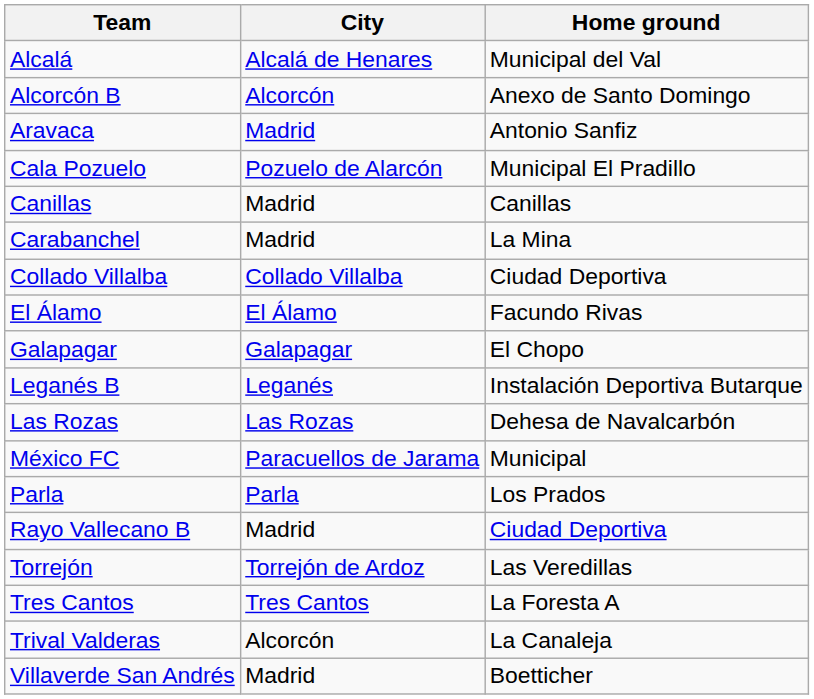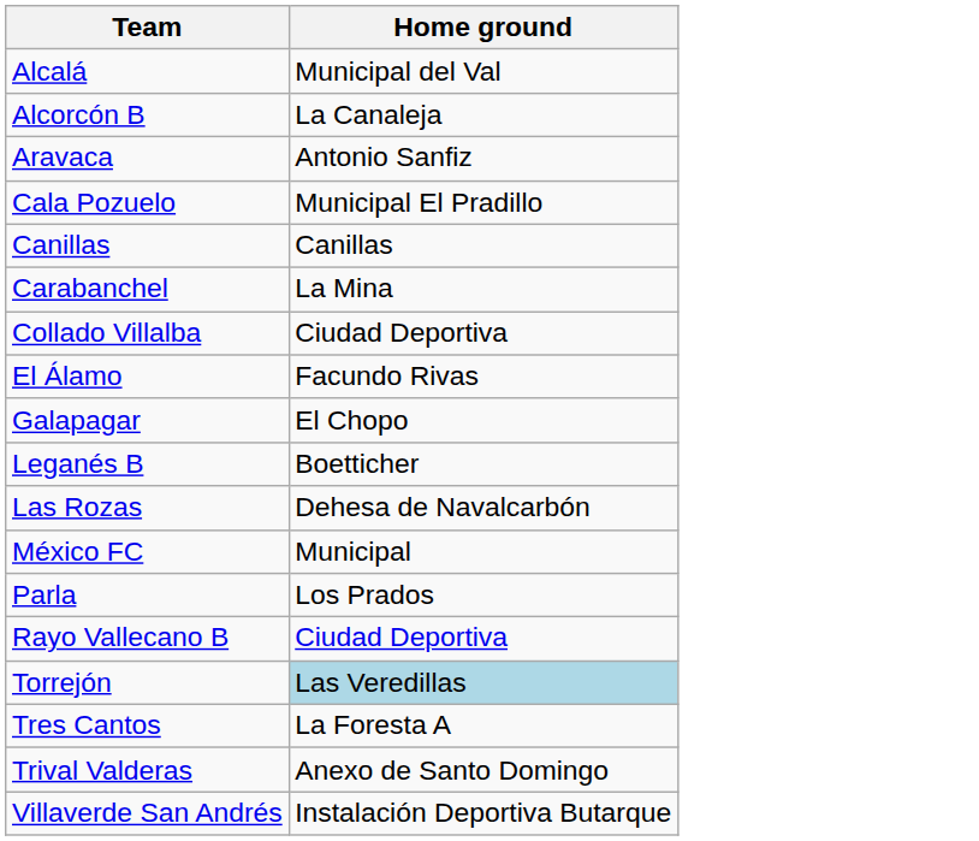- column: City | Alcalá de Henares | Alcorcón | Madrid | Pozuelo de Alarcón | Madrid | Madrid | Collado Villalba | El Álamo | Galapagar | Leganés | Las Rozas | Paracuellos de Jarama | Parla | Madrid | Torrejón de Ardoz | Tres Cantos | Alcorcón | Madrid
Alcorcón B | Home ground: Anexo de Santo Domingo -> La Canaleja
Leganés B | Home ground: Instalación Deportiva Butarque -> Boetticher
Torrejón | Home ground: no background -> lightblue background
Trival Valderas | Home ground: La Canaleja -> Anexo de Santo Domingo
Villaverde San Andrés | Home ground: Boetticher -> Instalación Deportiva Butarque
